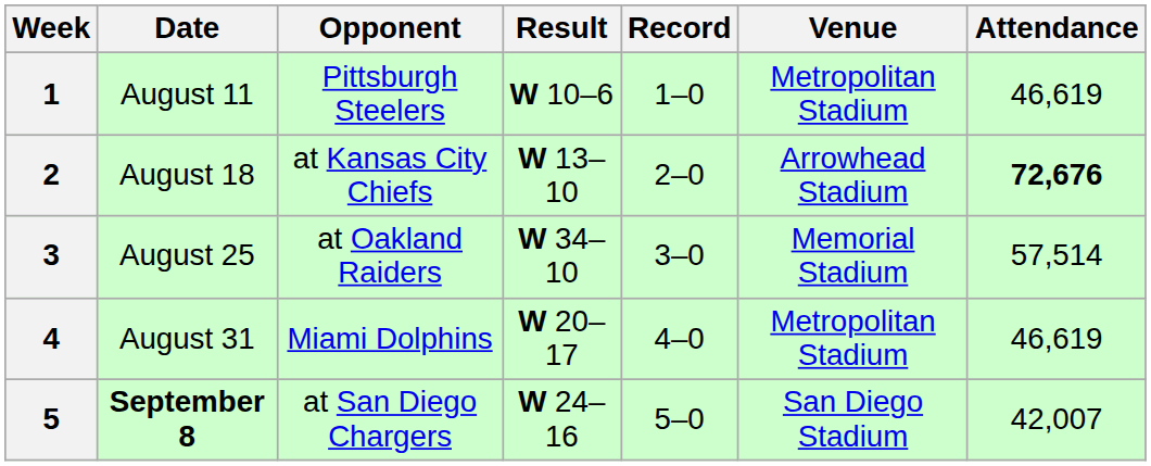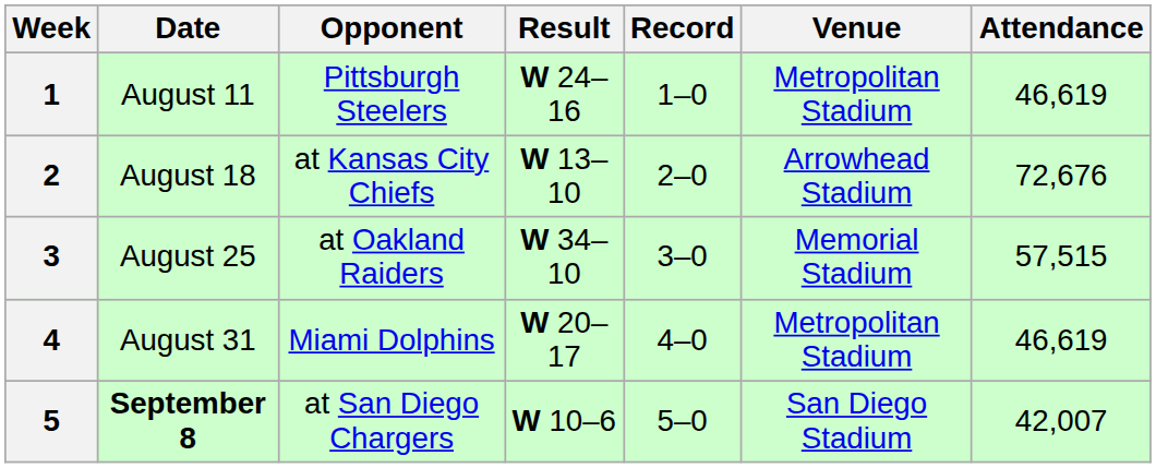1 | Result: W 10–6 -> W 24–16
2 | Attendance: bold -> normal
3 | Attendance: 57,514 -> 57,515
5 | Result: W 24–16 -> W 10–6
